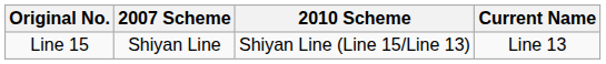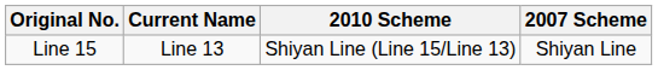columns swapped: 2007 Scheme <-> Current Name
